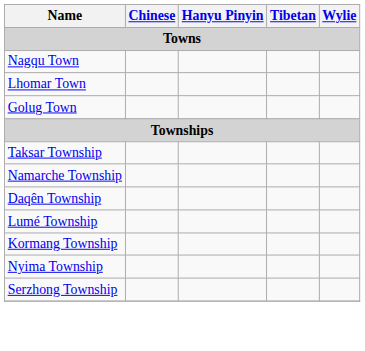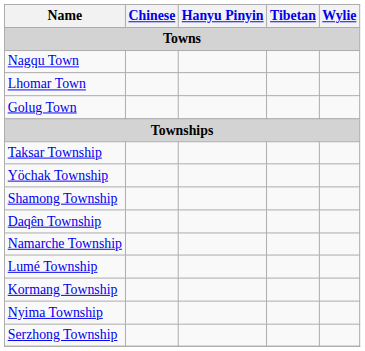+ row: Yöchak Township
+ row: Shamong Township
rows swapped: Namarche Township <-> Daqên Township
